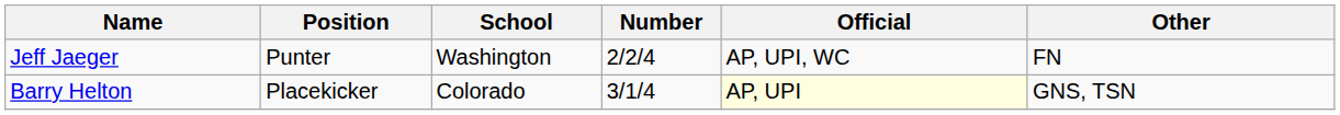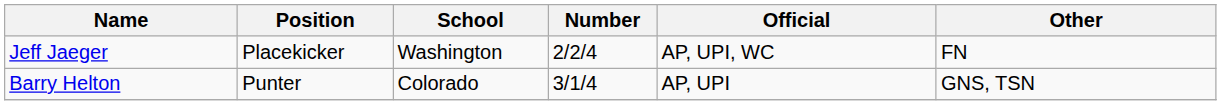Jeff Jaeger | Position: Punter -> Placekicker
Barry Helton | Position: Placekicker -> Punter
Barry Helton | Official: lightyellow background -> no background
